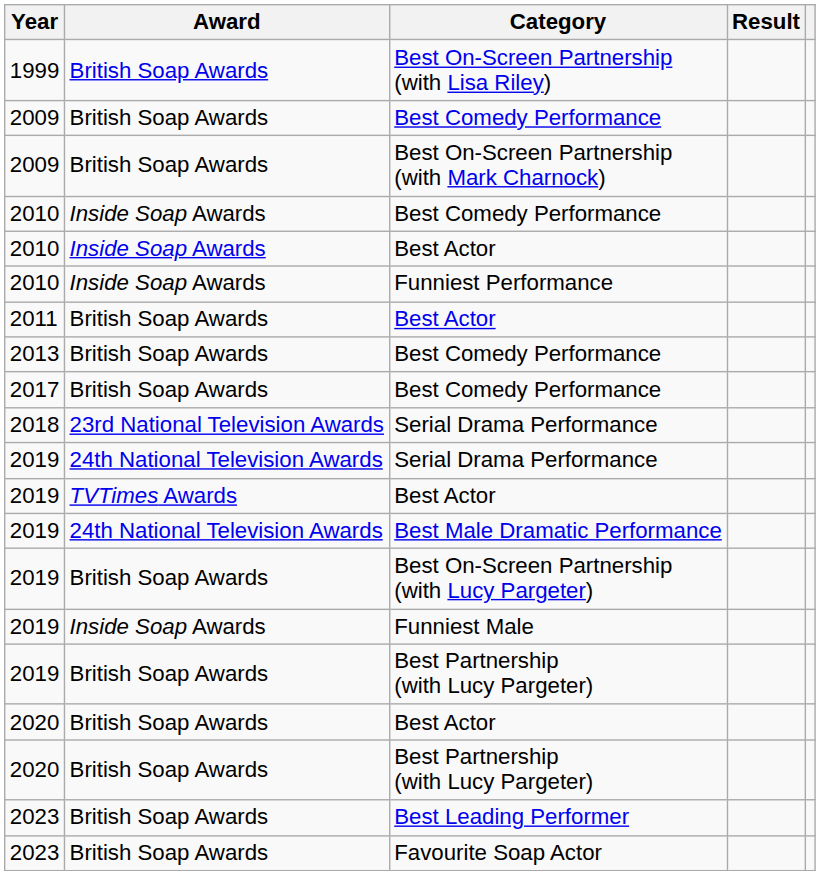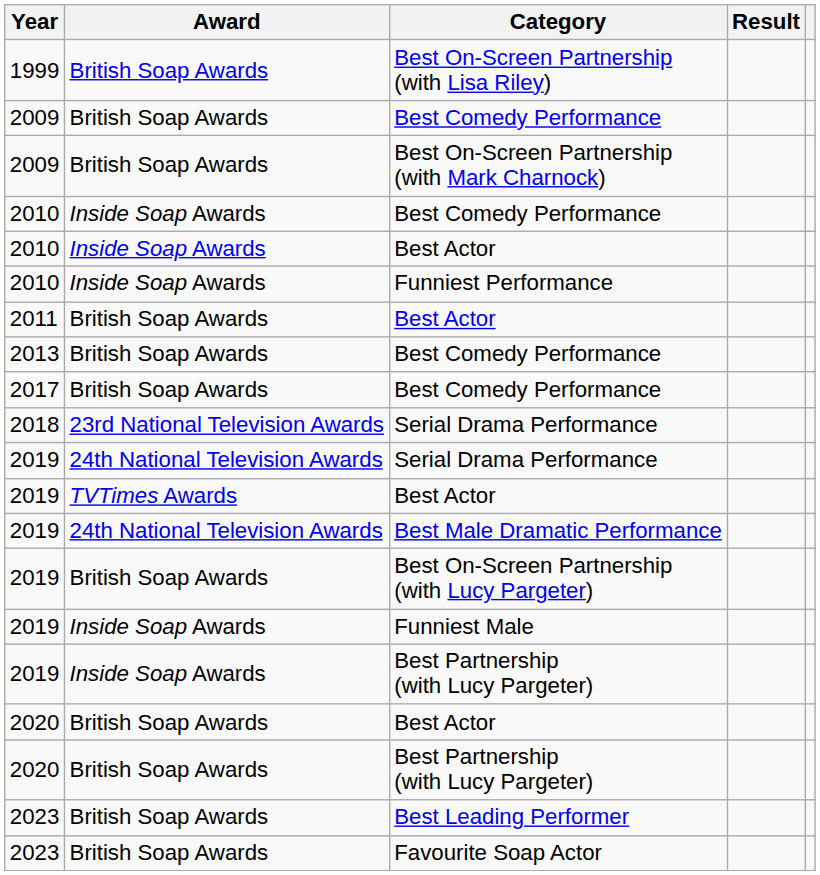2019 / Best Partnership (with Lucy Pargeter) | Award: British Soap Awards -> Inside Soap Awards
